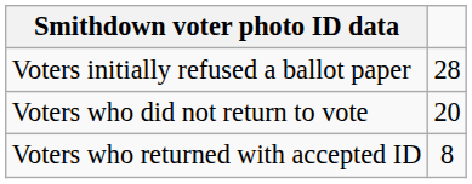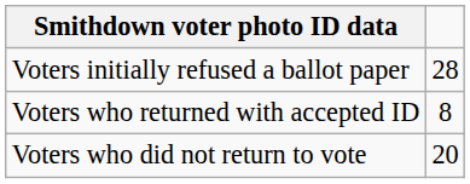rows swapped: Voters who returned with accepted ID <-> Voters who did not return to vote
